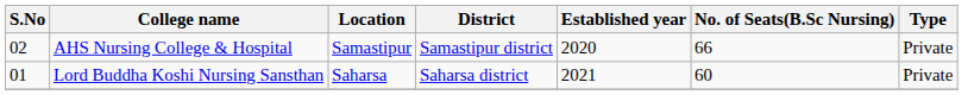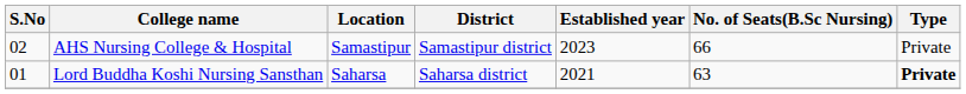AHS Nursing College & Hospital | Established year: 2020 -> 2023
Lord Buddha Koshi Nursing Sansthan | No. of Seats(B.Sc Nursing): 60 -> 63
Lord Buddha Koshi Nursing Sansthan | Type: normal -> bold
